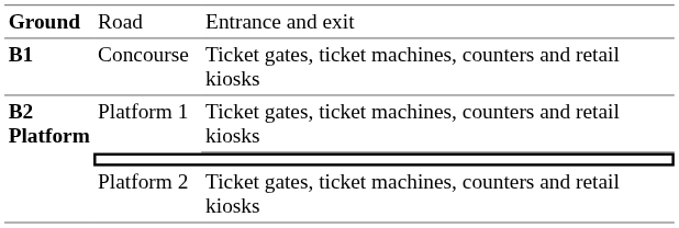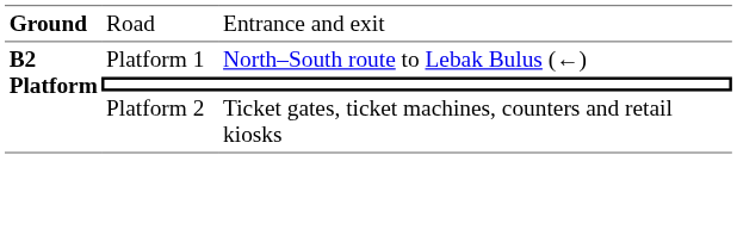- row: B1 | Concourse | Ticket gates, ticket machines, counters and retail kiosks
Platform 1 | column 3: Ticket gates, ticket machines, counters and retail kiosks -> North–South route to Lebak Bulus (←)
